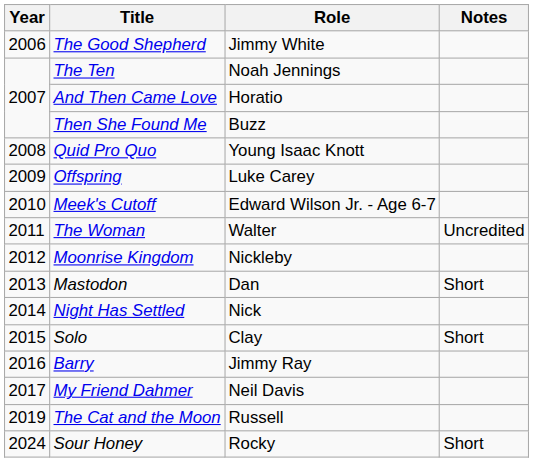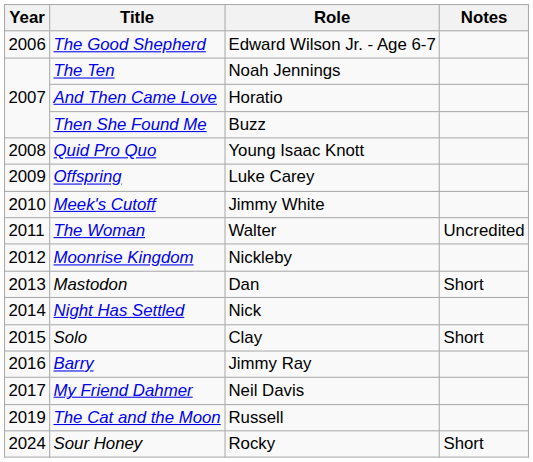The Good Shepherd | Role: Jimmy White -> Edward Wilson Jr. - Age 6-7
Meek's Cutoff | Role: Edward Wilson Jr. - Age 6-7 -> Jimmy White
